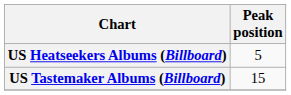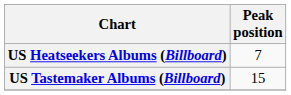US Heatseekers Albums (Billboard) | Peak position: 5 -> 7
